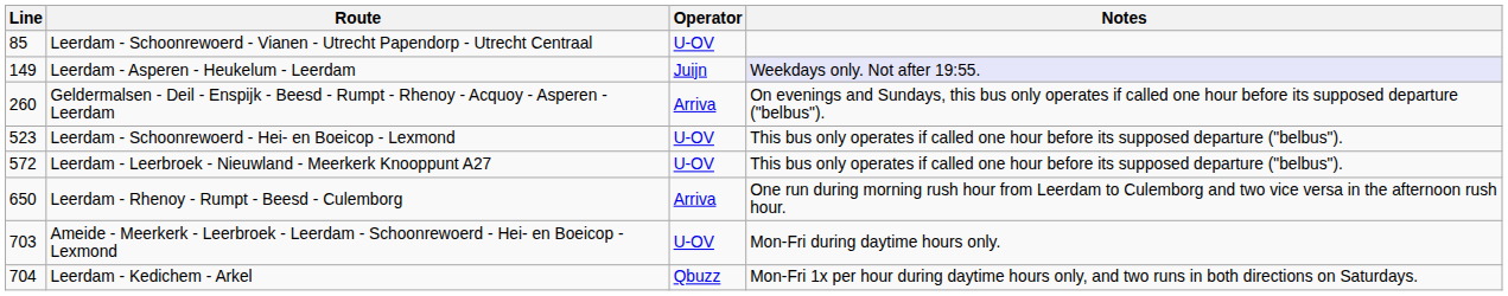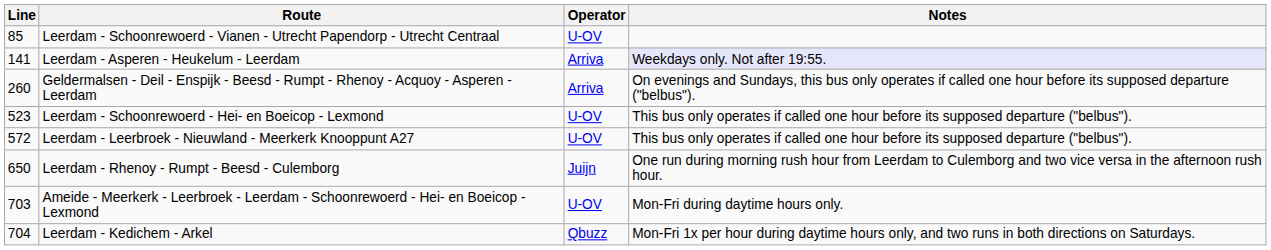Leerdam - Asperen - Heukelum - Leerdam | Line: 149 -> 141
Leerdam - Asperen - Heukelum - Leerdam | Operator: Juijn -> Arriva
Leerdam - Rhenoy - Rumpt - Beesd - Culemborg | Operator: Arriva -> Juijn
